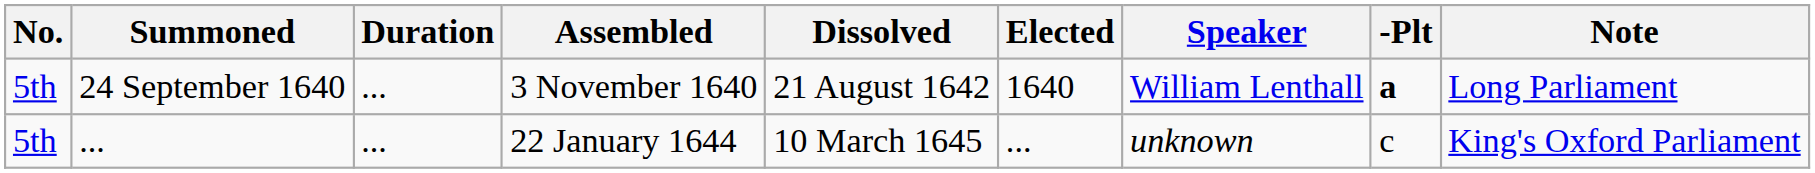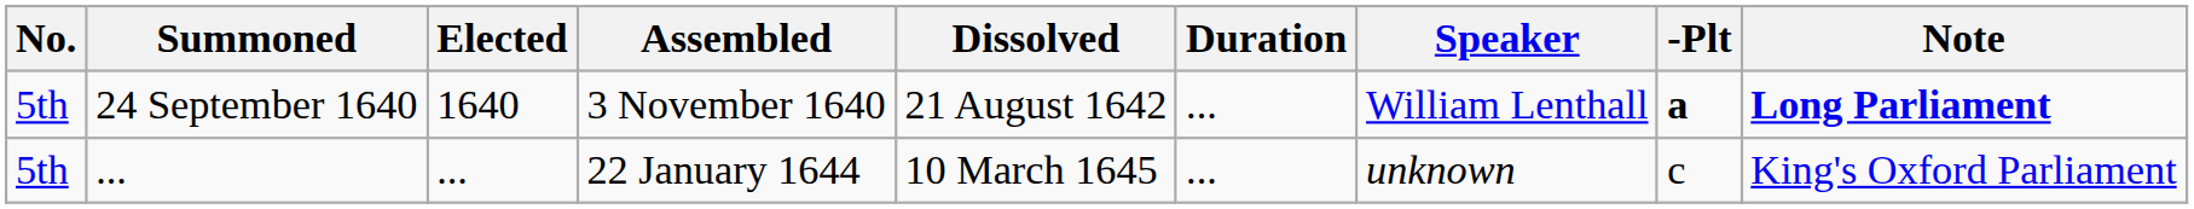columns swapped: Elected <-> Duration
24 September 1640 | Note: normal -> bold
